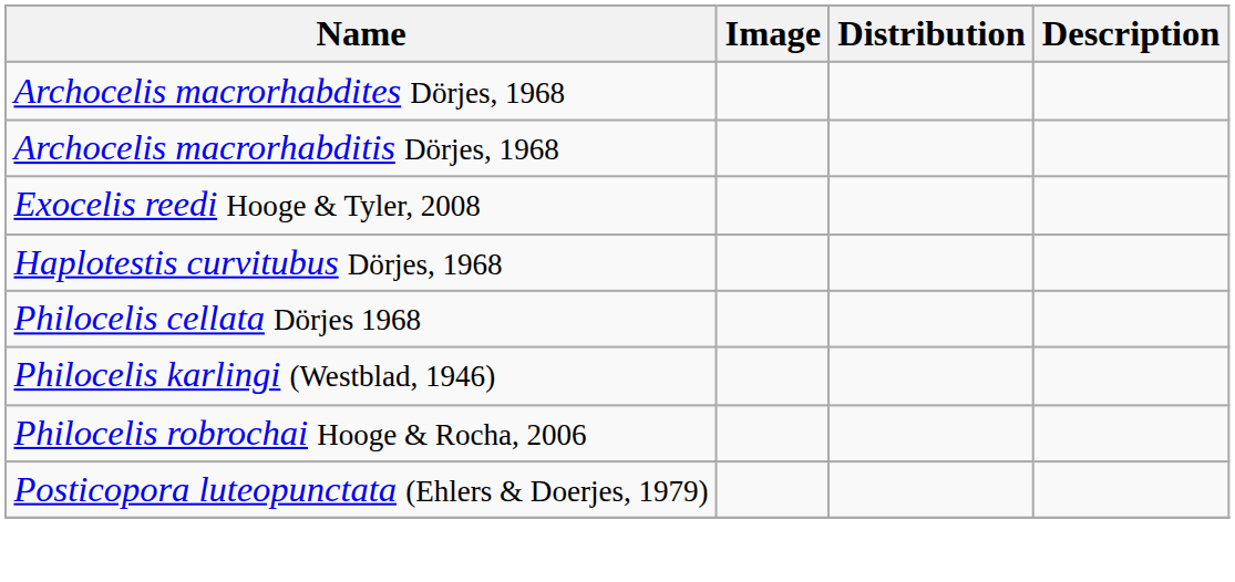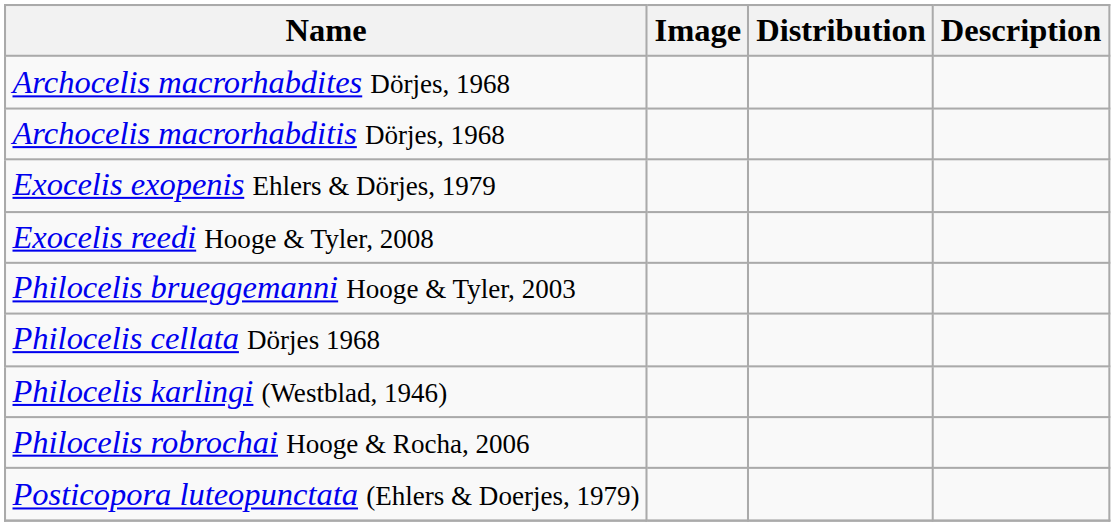+ row: Exocelis exopenis Ehlers & Dörjes, 1979
- row: Haplotestis curvitubus Dörjes, 1968
+ row: Philocelis brueggemanni Hooge & Tyler, 2003
